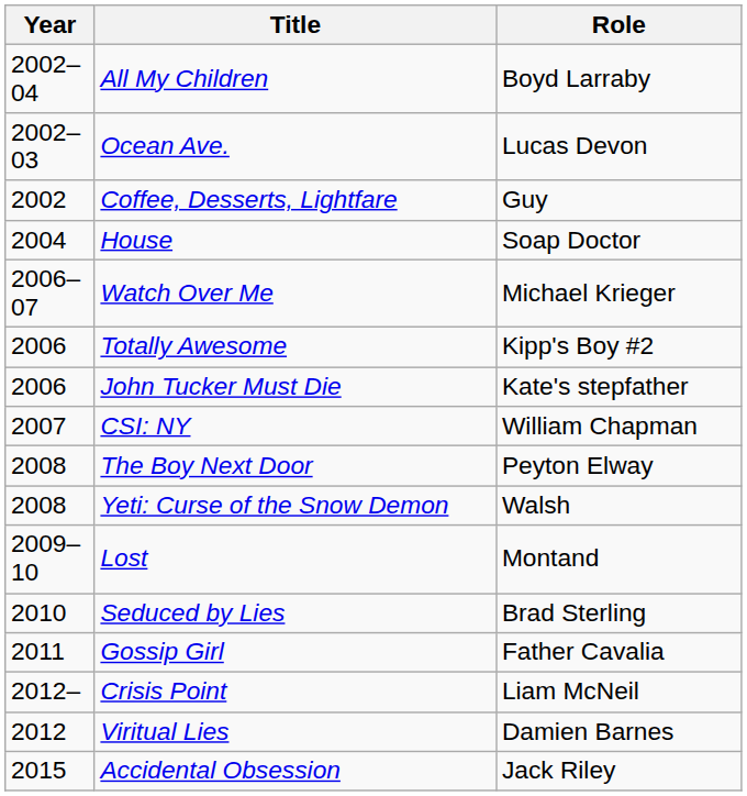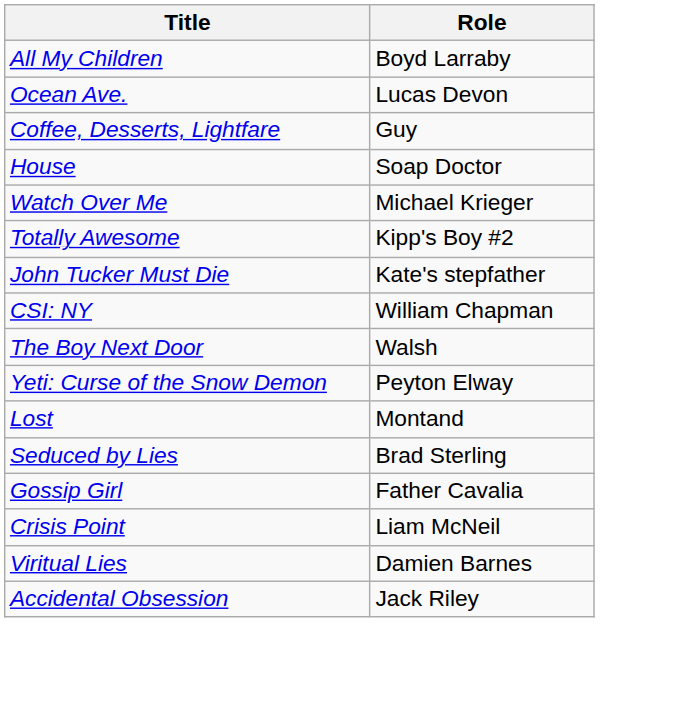- column: Year | 2002–04 | 2002–03 | 2002 | 2004 | 2006–07 | 2006 | 2006 | 2007 | 2008 | 2008 | 2009–10 | 2010 | 2011 | 2012– | 2012 | 2015
The Boy Next Door | Role: Peyton Elway -> Walsh
Yeti: Curse of the Snow Demon | Role: Walsh -> Peyton Elway
